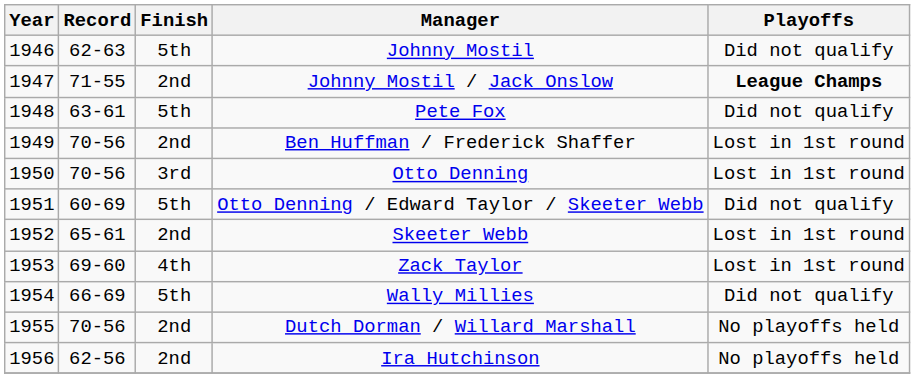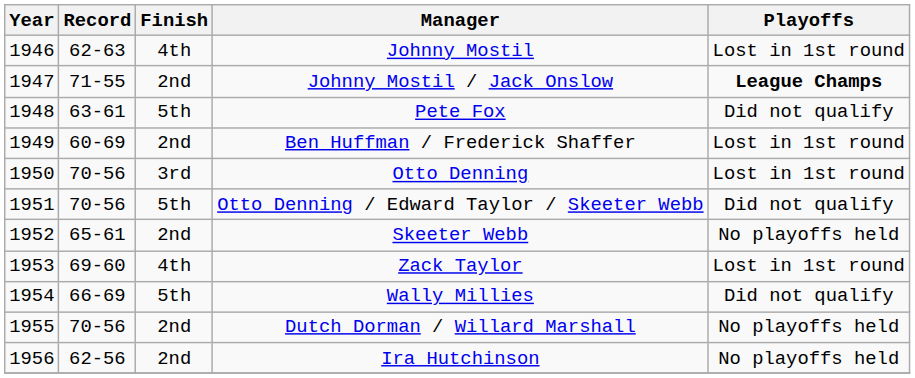Johnny Mostil | Finish: 5th -> 4th
Johnny Mostil | Playoffs: Did not qualify -> Lost in 1st round
Ben Huffman / Frederick Shaffer | Record: 70-56 -> 60-69
Otto Denning / Edward Taylor / Skeeter Webb | Record: 60-69 -> 70-56
Skeeter Webb | Playoffs: Lost in 1st round -> No playoffs held
